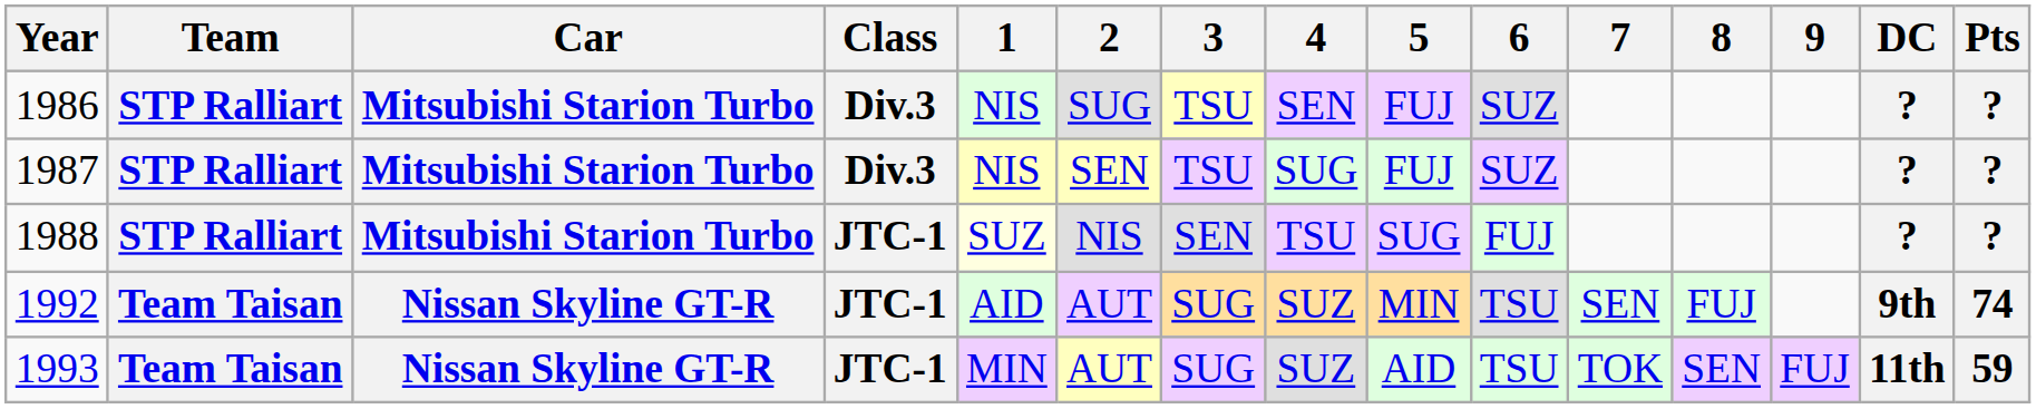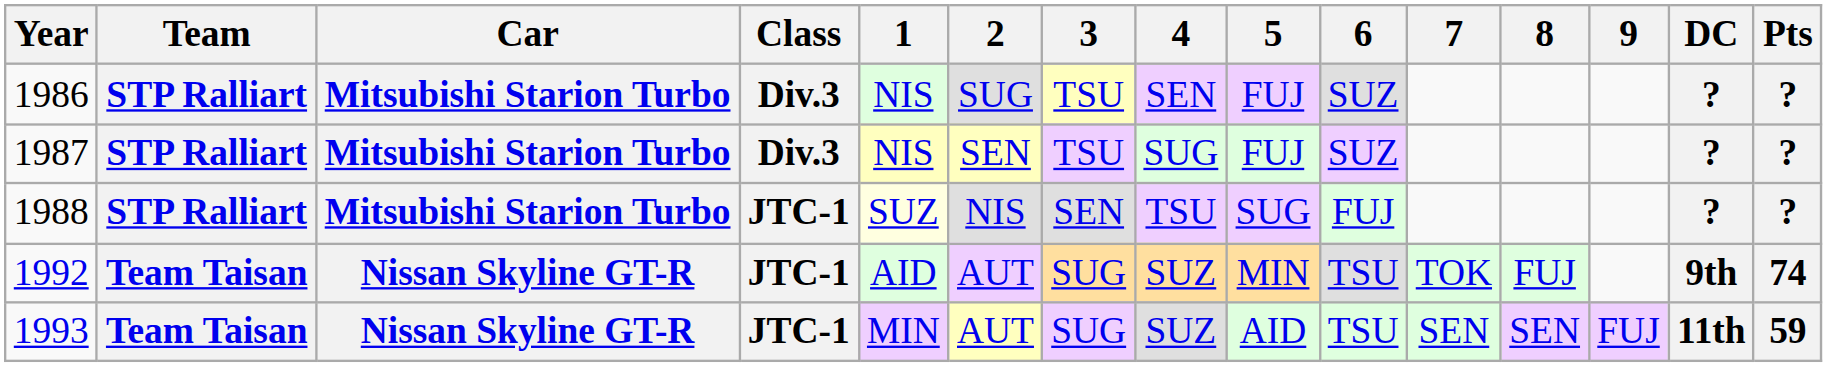1992 | 7: SEN -> TOK
1993 | 7: TOK -> SEN
